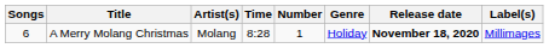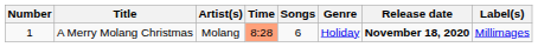columns swapped: Number <-> Songs
A Merry Molang Christmas | Time: no background -> lightsalmon background
